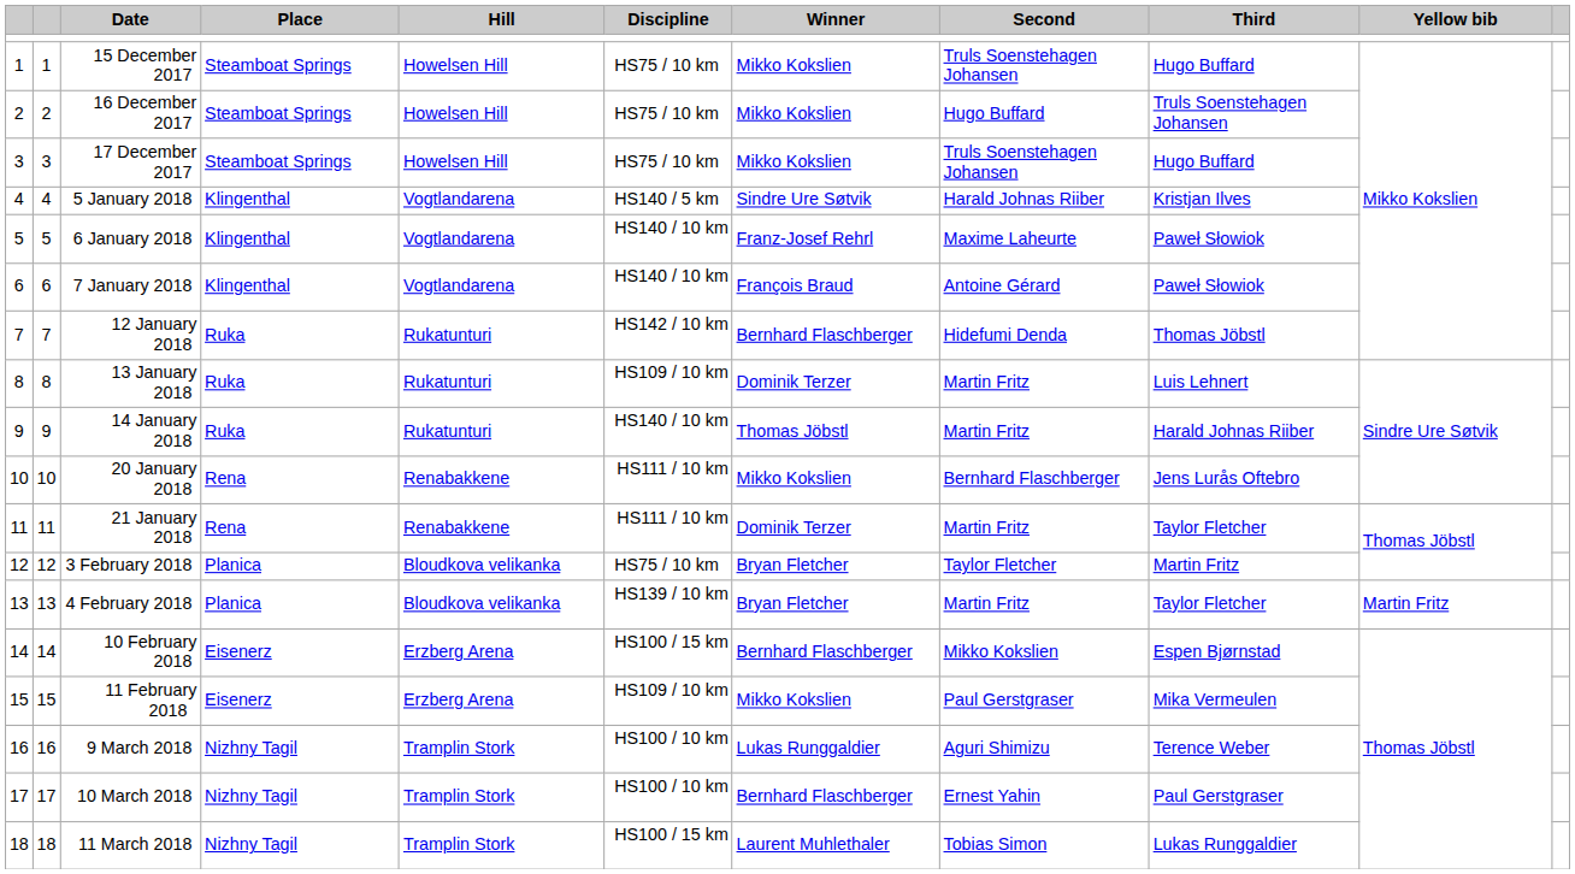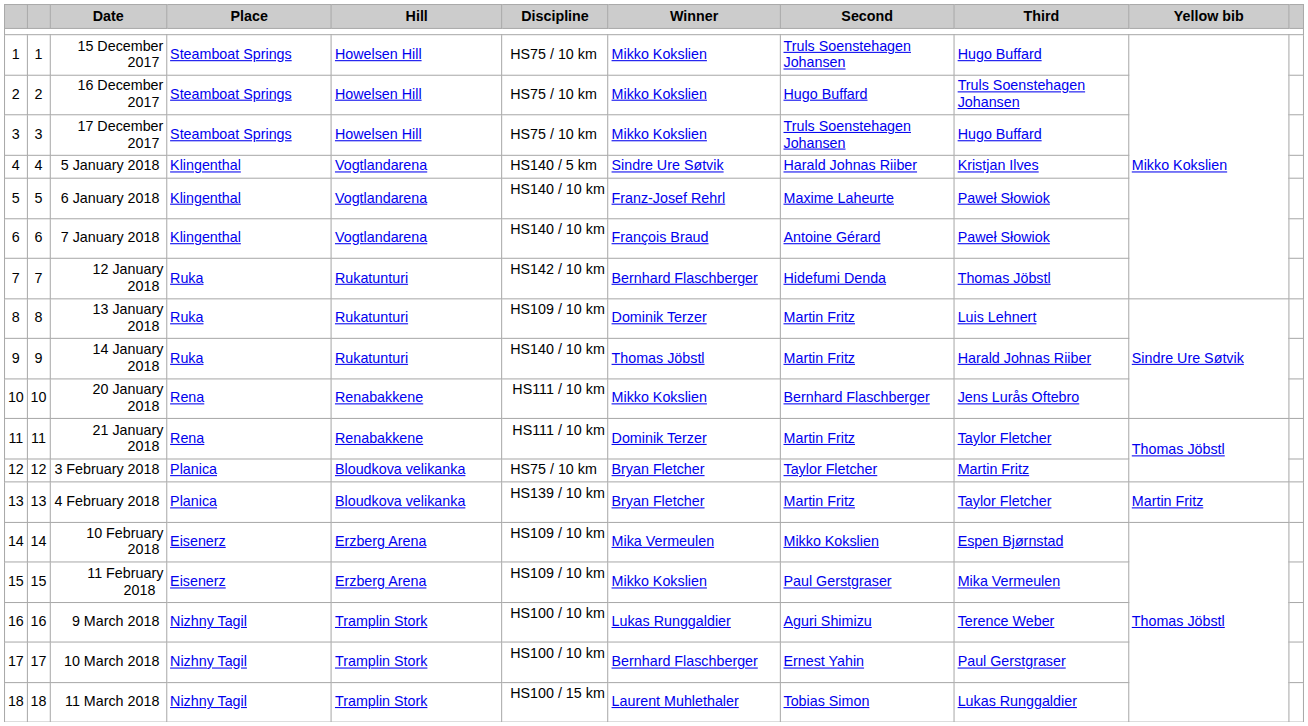10 February 2018 | Discipline: HS100 / 15 km -> HS109 / 10 km
10 February 2018 | Winner: Bernhard Flaschberger -> Mika Vermeulen
